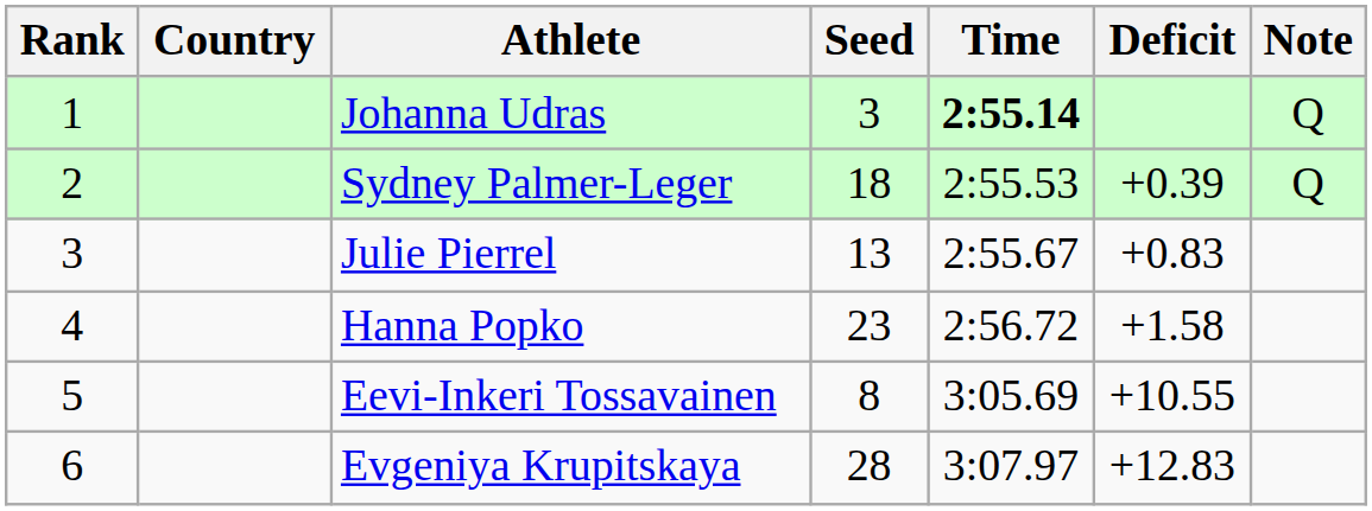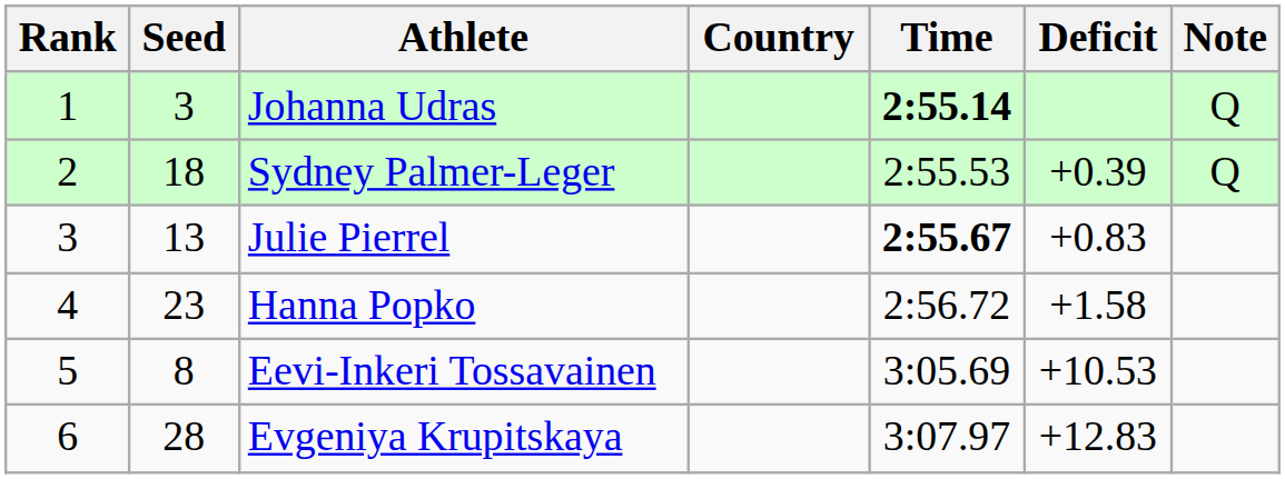columns swapped: Seed <-> Country
Julie Pierrel | Time: normal -> bold
Eevi-Inkeri Tossavainen | Deficit: +10.55 -> +10.53
